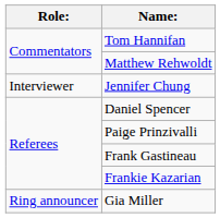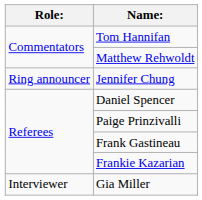Jennifer Chung | Role:: Interviewer -> Ring announcer
Gia Miller | Role:: Ring announcer -> Interviewer
